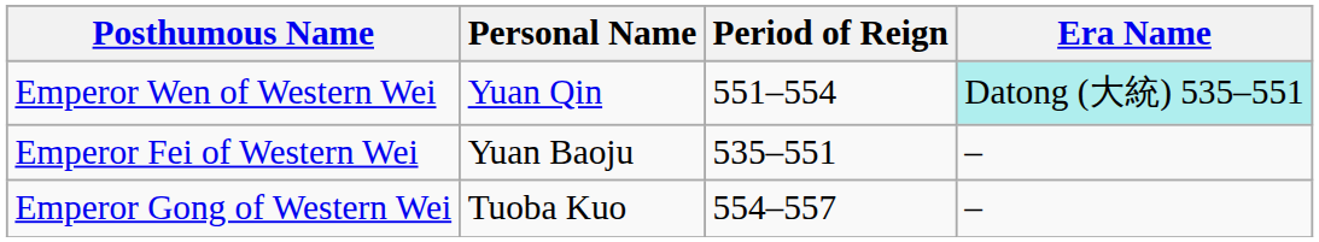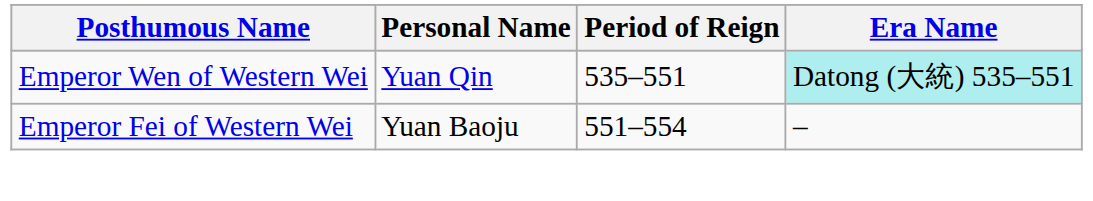Emperor Wen of Western Wei | Period of Reign: 551–554 -> 535–551
Emperor Fei of Western Wei | Period of Reign: 535–551 -> 551–554
- row: Emperor Gong of Western Wei | Tuoba Kuo | 554–557 | –
